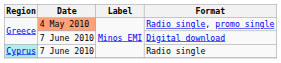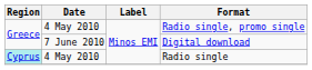Radio single, promo single | Date: lightsalmon background -> no background
Radio single | Date: 7 June 2010 -> 4 May 2010
